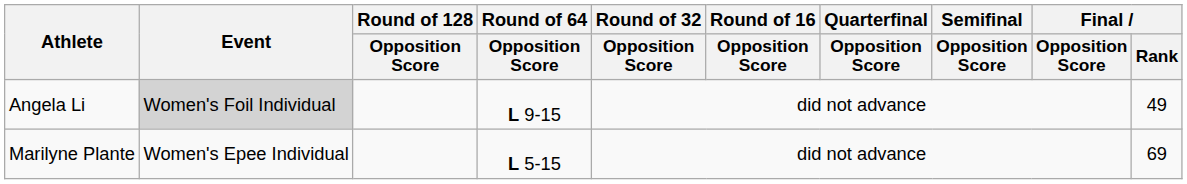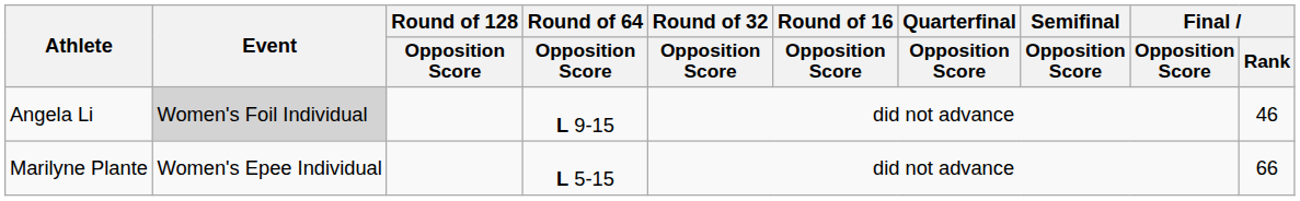Angela Li | Final / Rank: 49 -> 46
Marilyne Plante | Final / Rank: 69 -> 66
